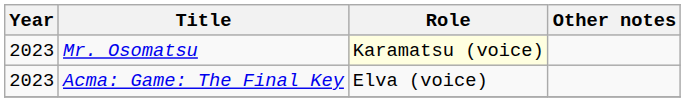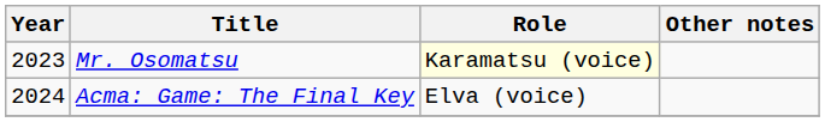Acma: Game: The Final Key | Year: 2023 -> 2024
